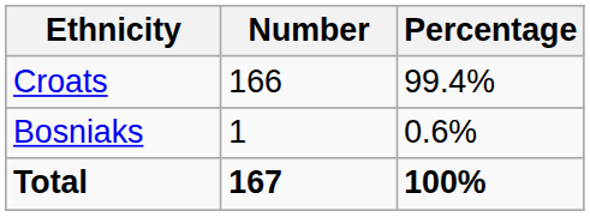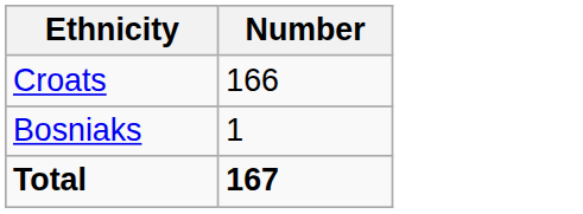- column: Percentage | 99.4% | 0.6% | 100%
